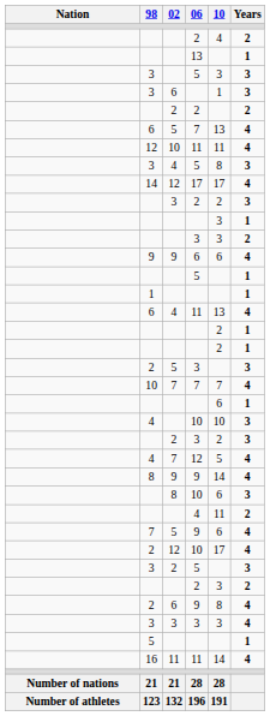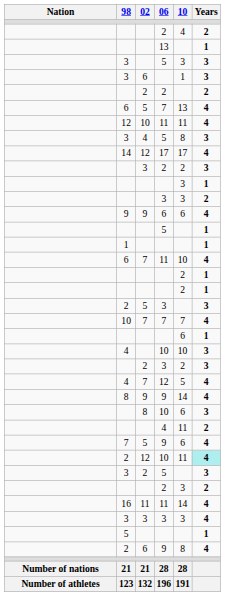6 / 11 | 02: 4 -> 7
6 / 11 | 10: 13 -> 10
2 / 10 | 10: 17 -> 11
2 / 10 | Years: no background -> paleturquoise background
rows swapped: 16 <-> 2 / 9
